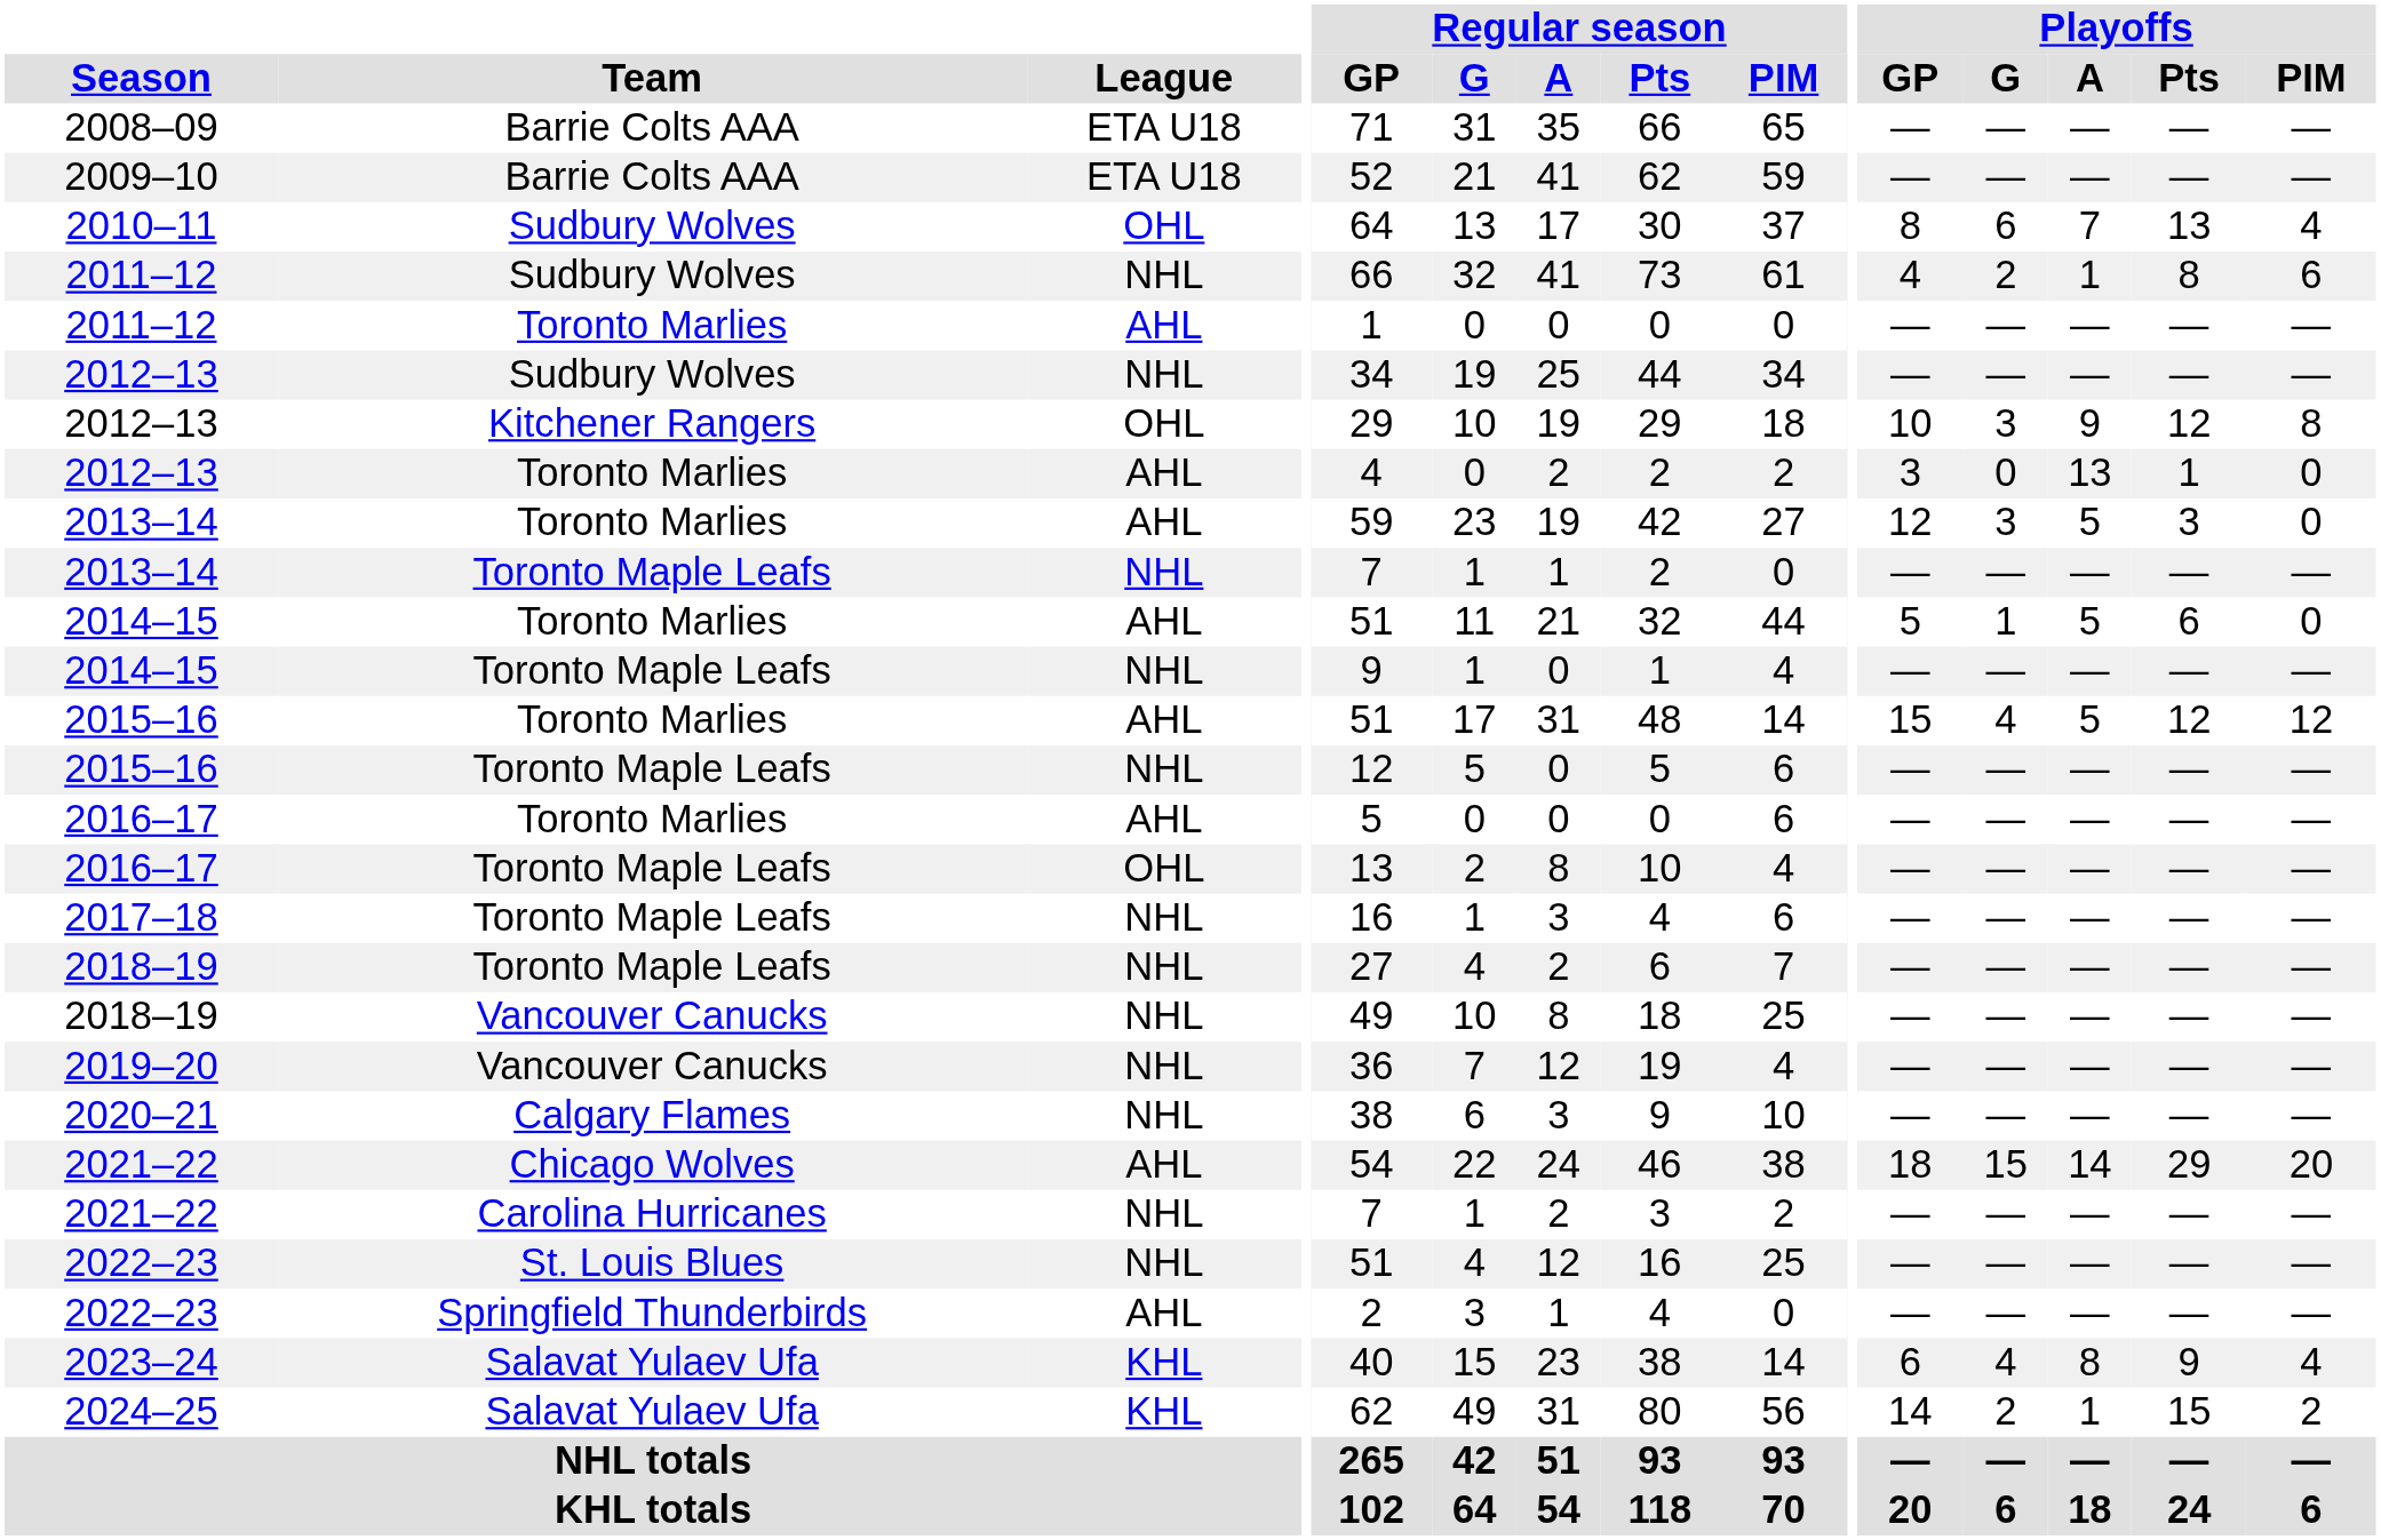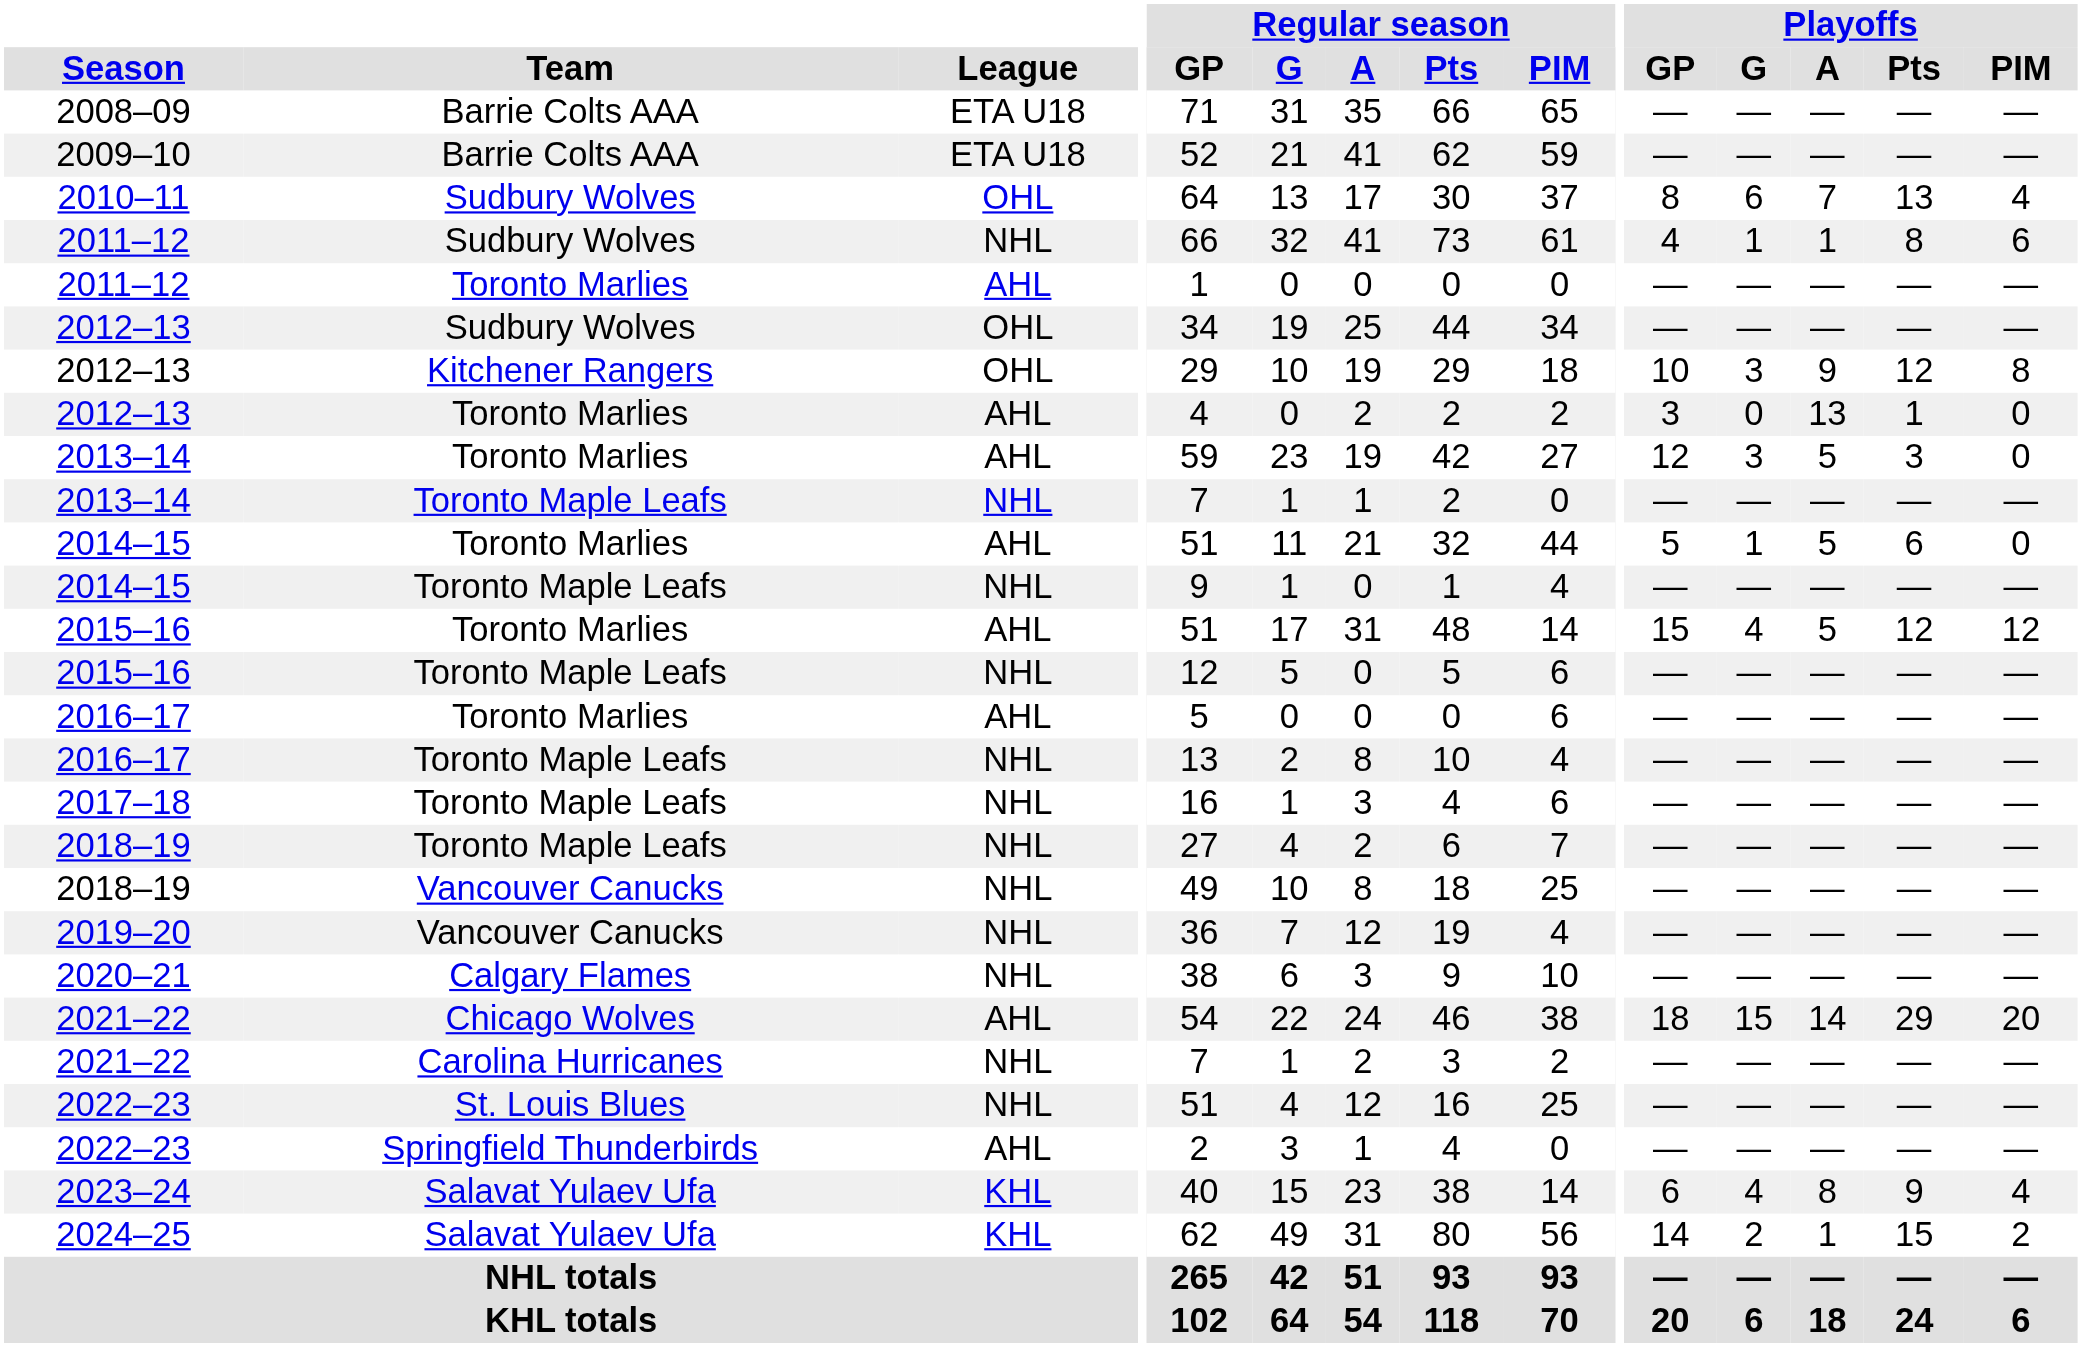2011–12 / Sudbury Wolves | Playoffs / G: 2 -> 1
2012–13 / Sudbury Wolves | League: NHL -> OHL
2016–17 / Toronto Maple Leafs | League: OHL -> NHL
